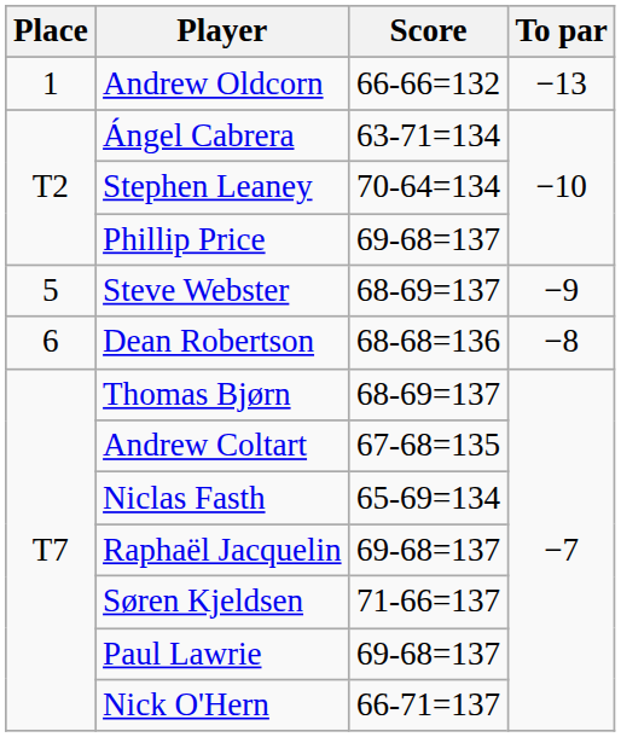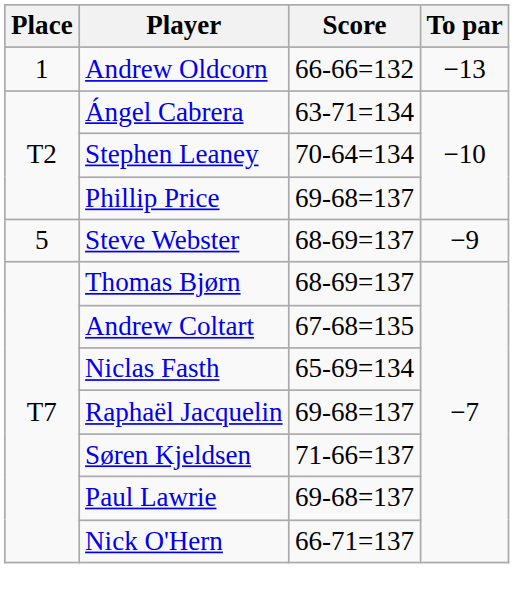- row: 6 | Dean Robertson | 68-68=136 | −8
